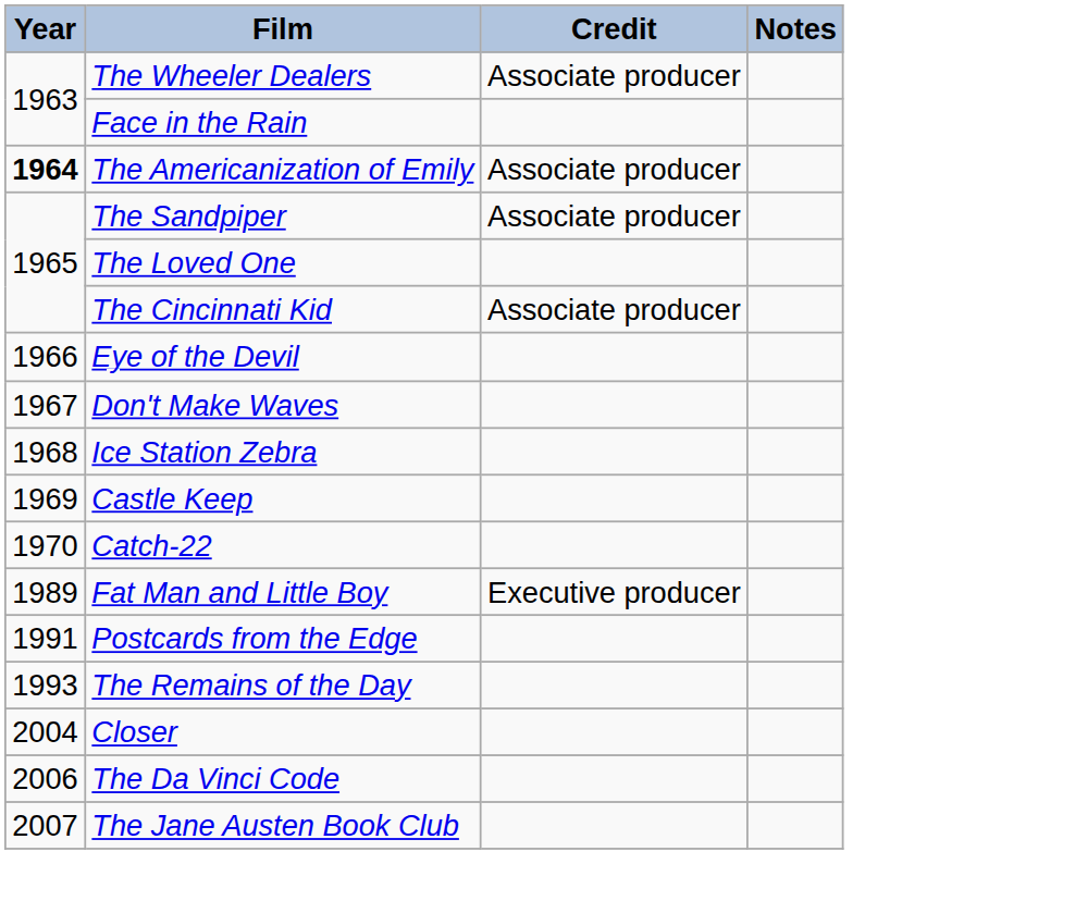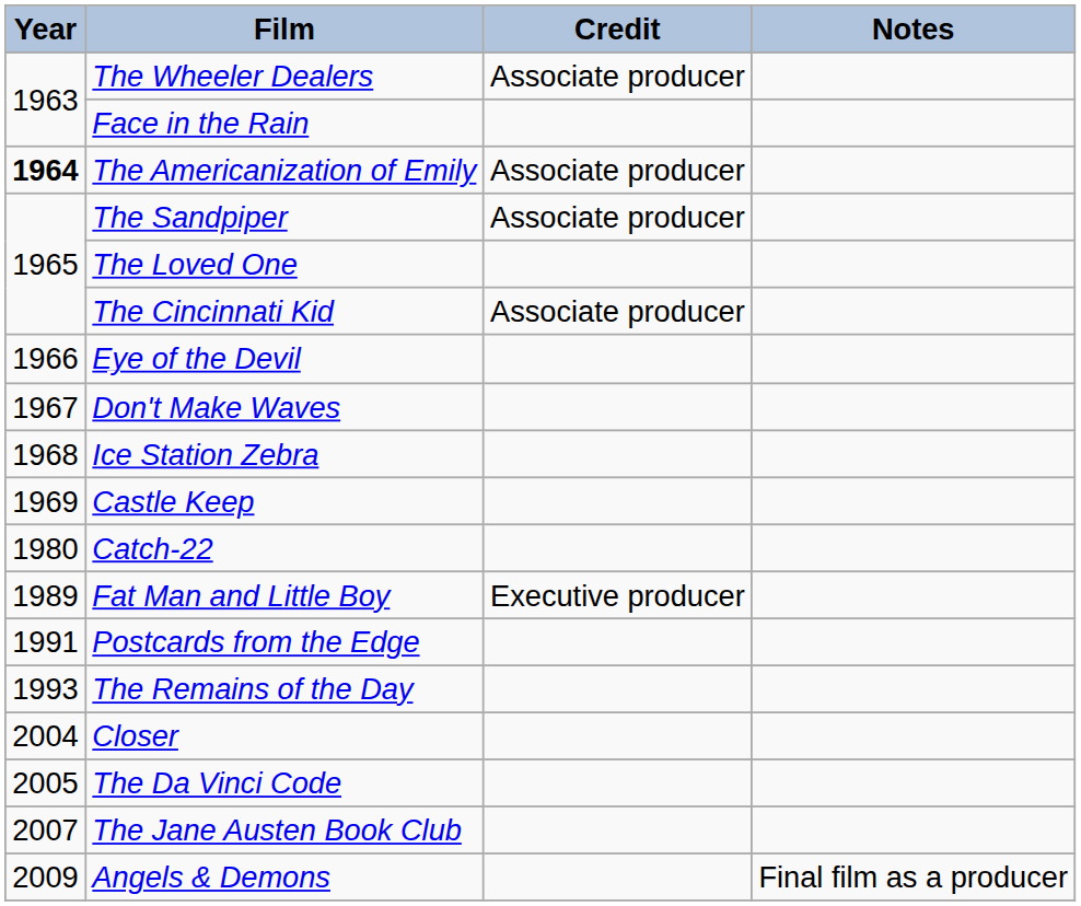Catch-22 | Year: 1970 -> 1980
The Da Vinci Code | Year: 2006 -> 2005
+ row: 2009 | Angels & Demons | Final film as a producer
